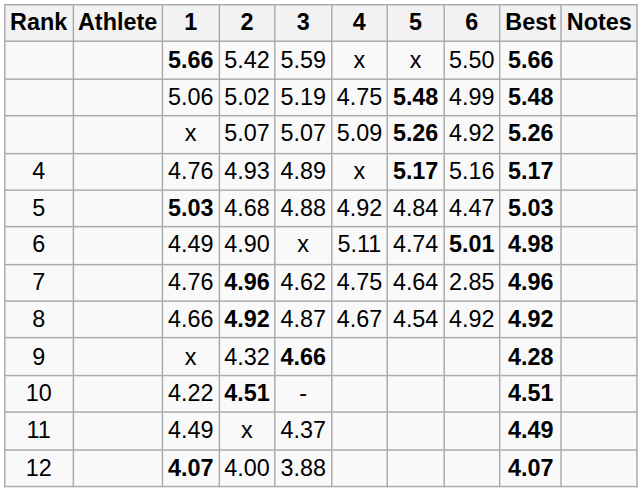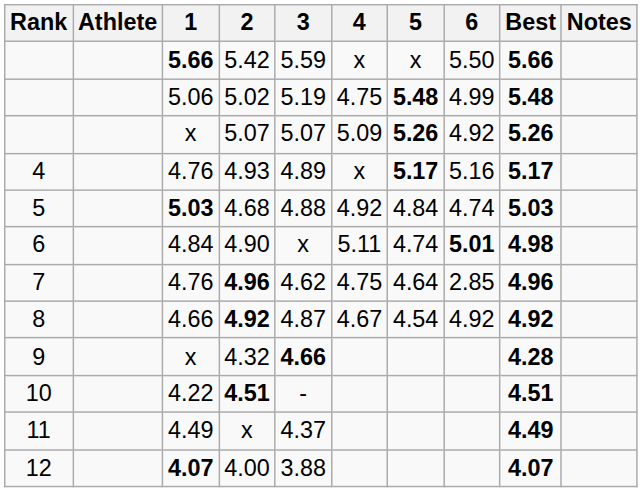4.68 | 6: 4.47 -> 4.74
4.90 | 1: 4.49 -> 4.84
